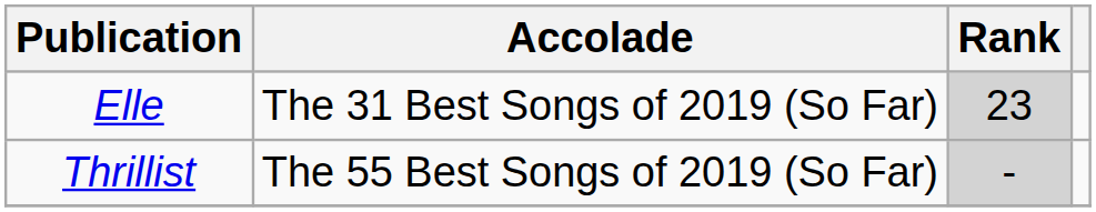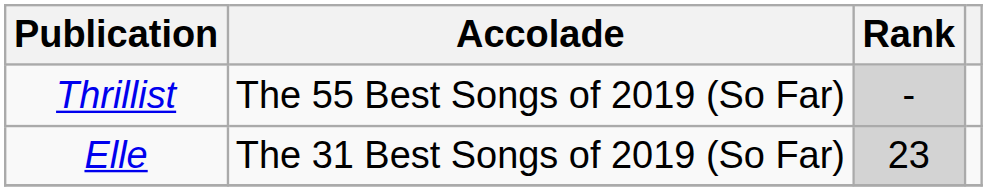rows swapped: Elle <-> Thrillist
